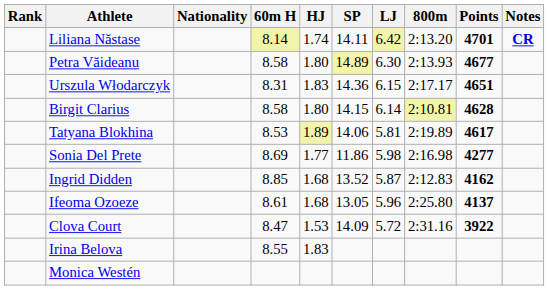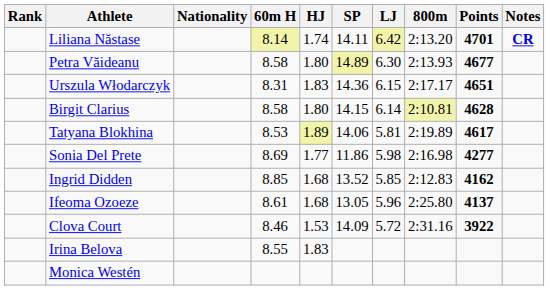Ingrid Didden | LJ: 5.87 -> 5.85
Clova Court | 60m H: 8.47 -> 8.46
